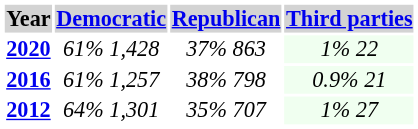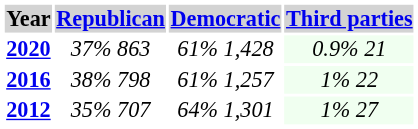columns swapped: Republican <-> Democratic
2020 | Third parties: 1% 22 -> 0.9% 21
2016 | Third parties: 0.9% 21 -> 1% 22
